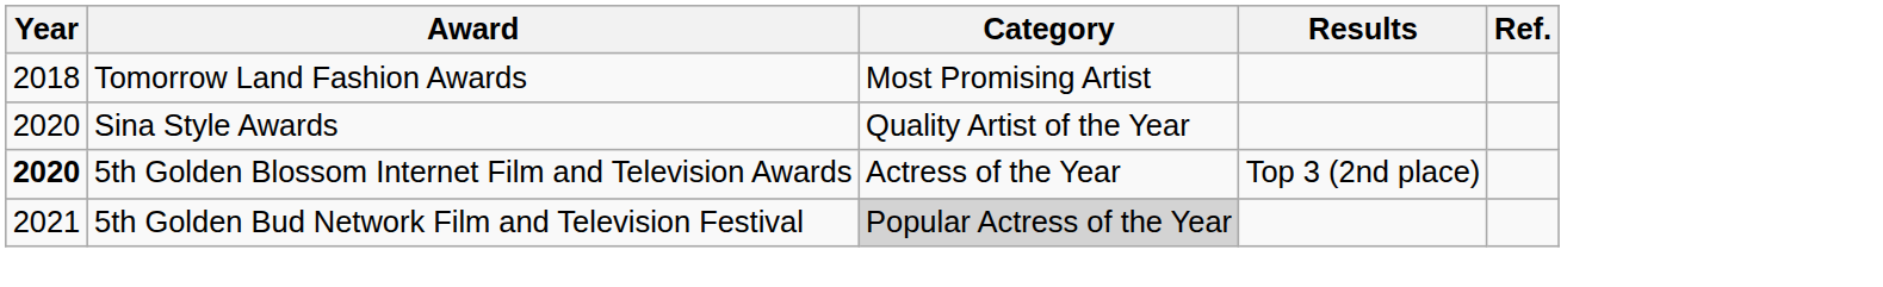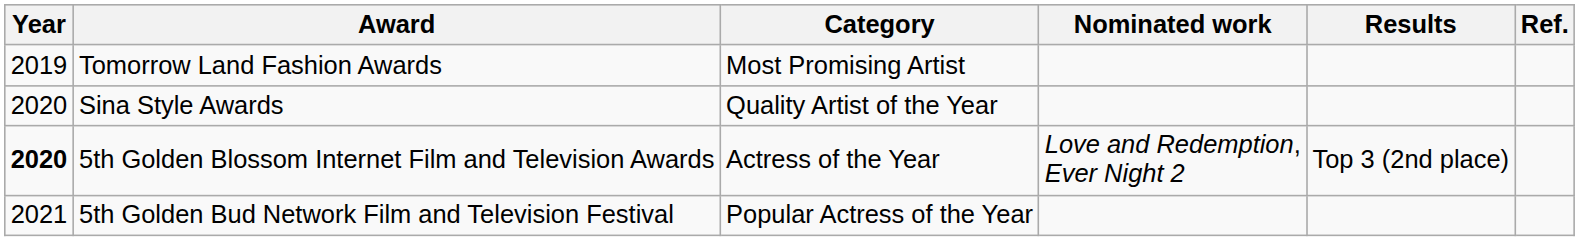+ column: Nominated work | Love and Redemption, Ever Night 2
Tomorrow Land Fashion Awards | Year: 2018 -> 2019
5th Golden Bud Network Film and Television Festival | Category: lightgrey background -> no background
